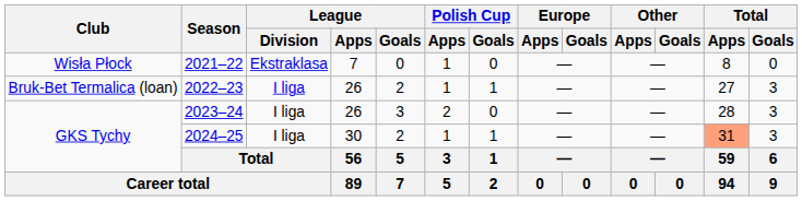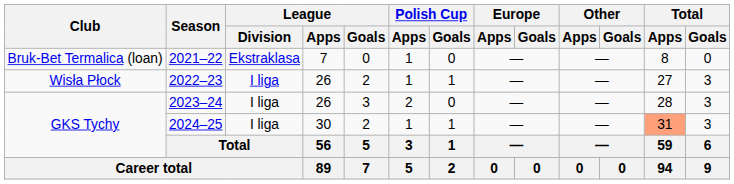2021–22 | Club: Wisła Płock -> Bruk-Bet Termalica (loan)
2022–23 | Club: Bruk-Bet Termalica (loan) -> Wisła Płock
